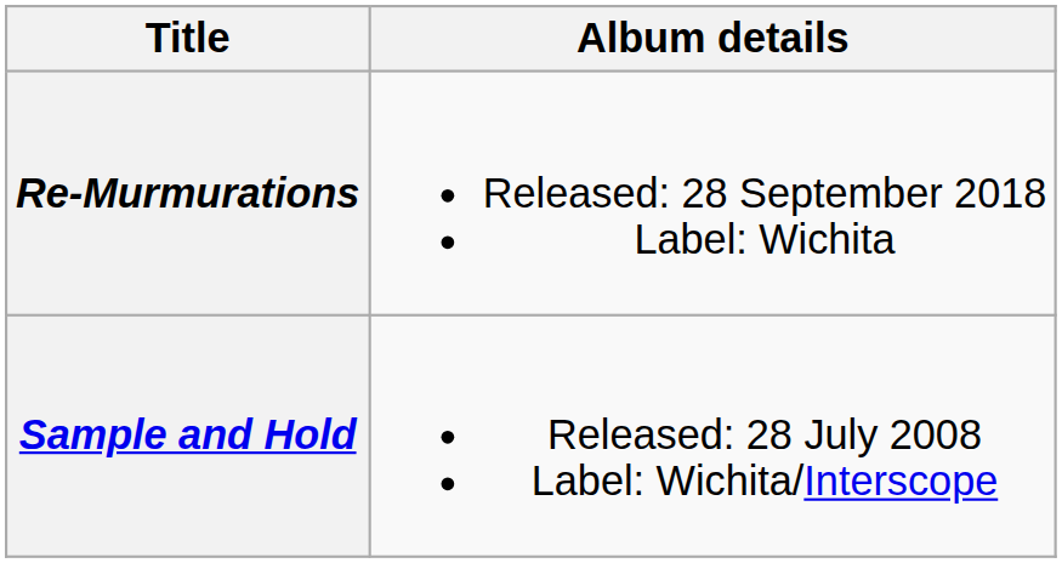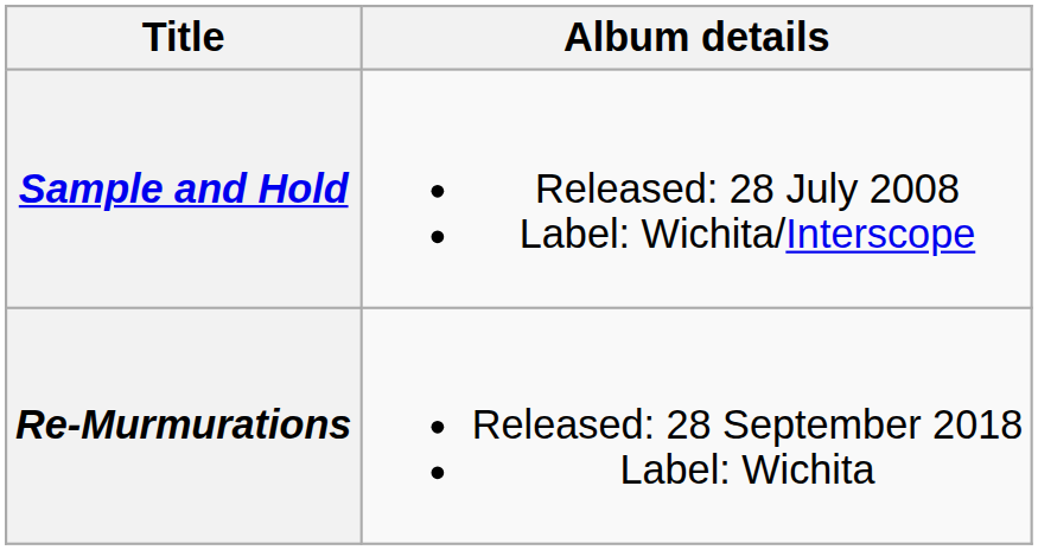rows swapped: Sample and Hold <-> Re-Murmurations
